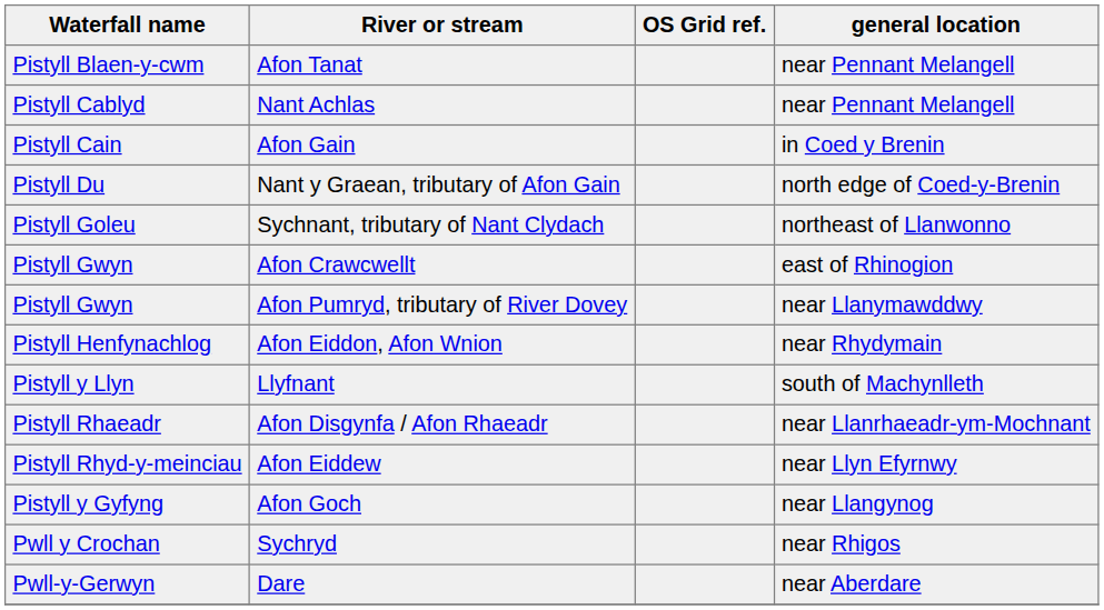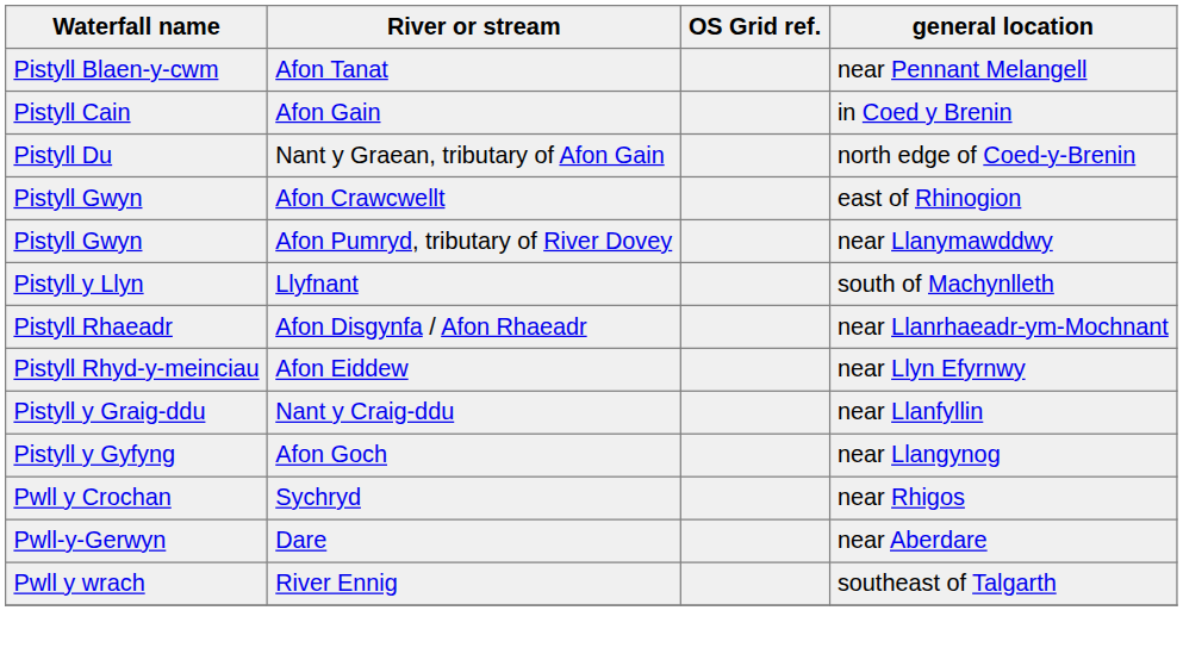- row: Pistyll Cablyd | Nant Achlas | near Pennant Melangell
- row: Pistyll Goleu | Sychnant, tributary of Nant Clydach | northeast of Llanwonno
- row: Pistyll Henfynachlog | Afon Eiddon, Afon Wnion | near Rhydymain
+ row: Pistyll y Graig-ddu | Nant y Craig-ddu | near Llanfyllin
+ row: Pwll y wrach | River Ennig | southeast of Talgarth
